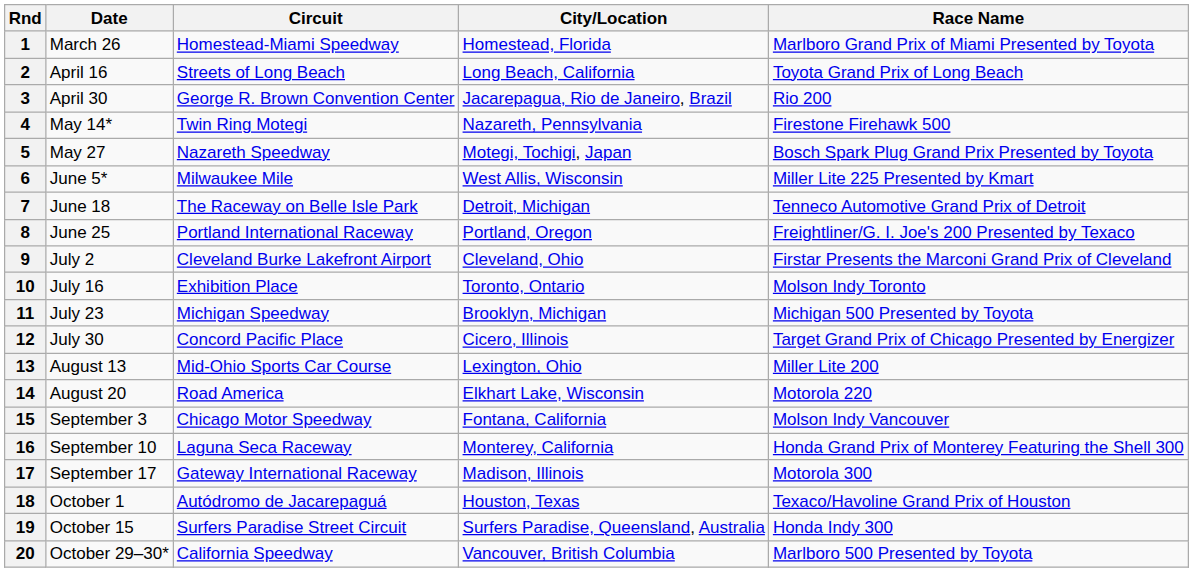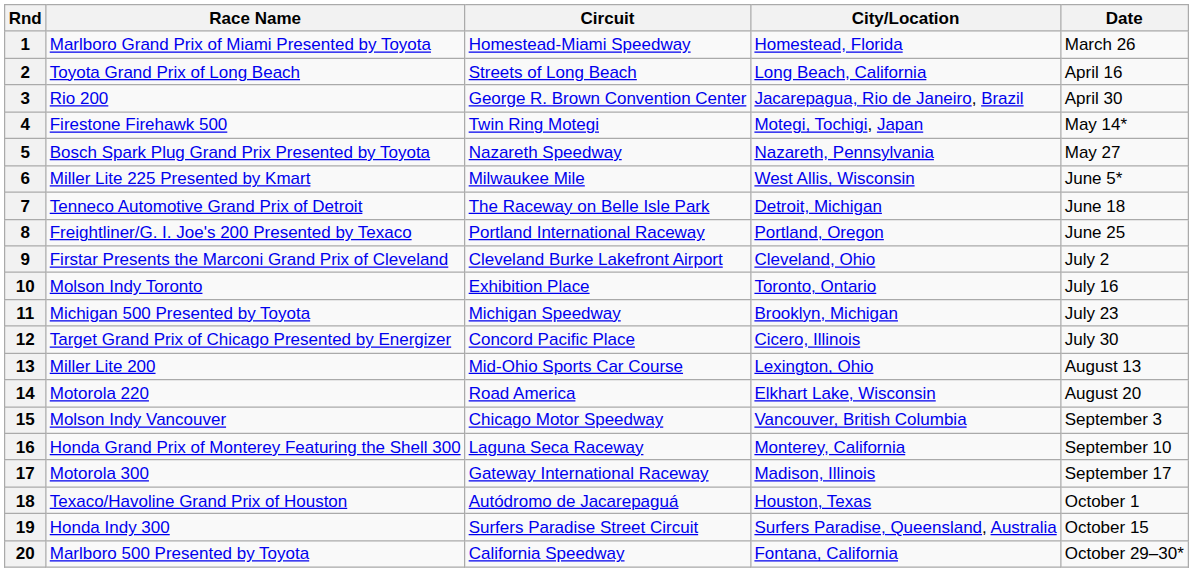columns swapped: Race Name <-> Date
4 | City/Location: Nazareth, Pennsylvania -> Motegi, Tochigi, Japan
5 | City/Location: Motegi, Tochigi, Japan -> Nazareth, Pennsylvania
15 | City/Location: Fontana, California -> Vancouver, British Columbia
20 | City/Location: Vancouver, British Columbia -> Fontana, California
